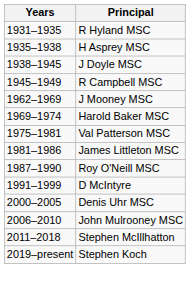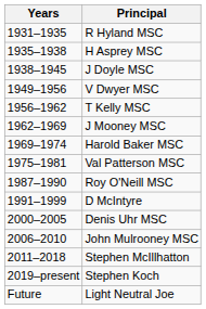- row: 1945–1949 | R Campbell MSC
+ row: 1949–1956 | V Dwyer MSC
+ row: 1956–1962 | T Kelly MSC
- row: 1981–1986 | James Littleton MSC
+ row: Future | Light Neutral Joe
